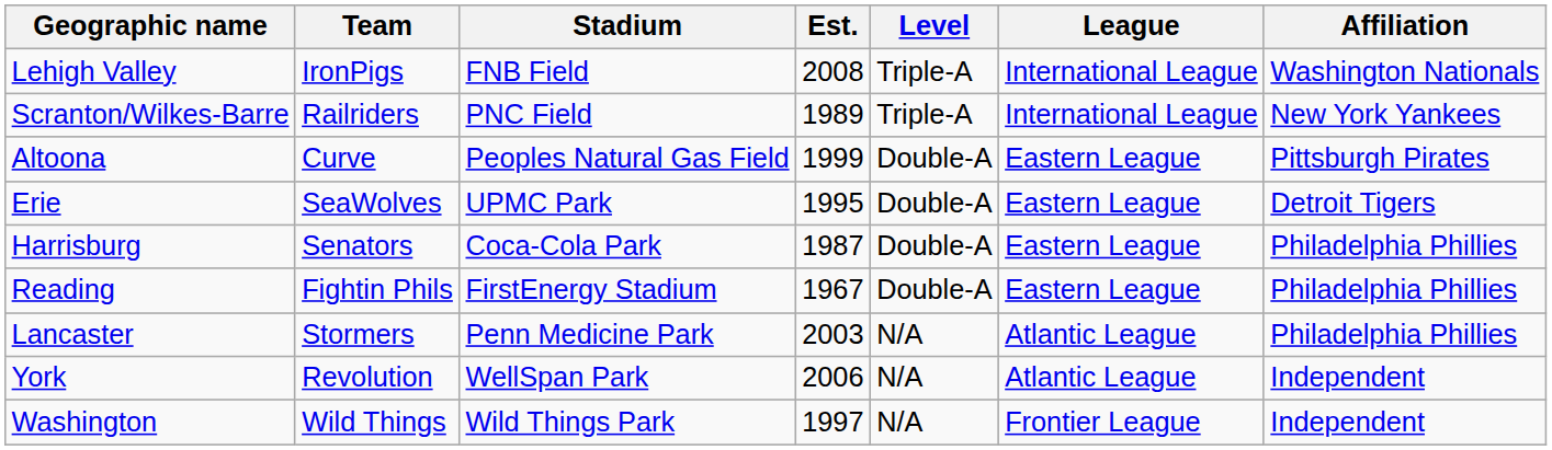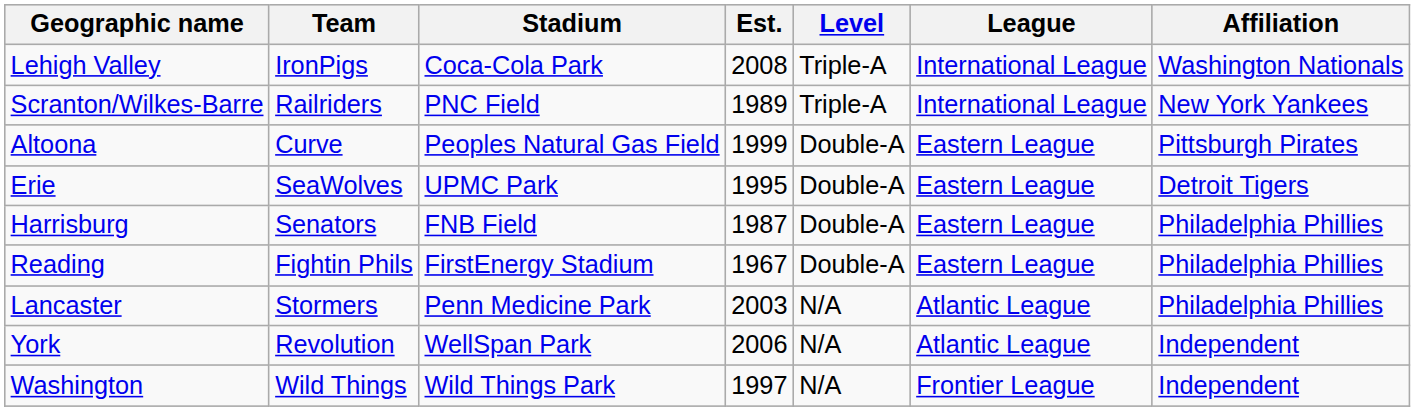Lehigh Valley | Stadium: FNB Field -> Coca-Cola Park
Harrisburg | Stadium: Coca-Cola Park -> FNB Field
